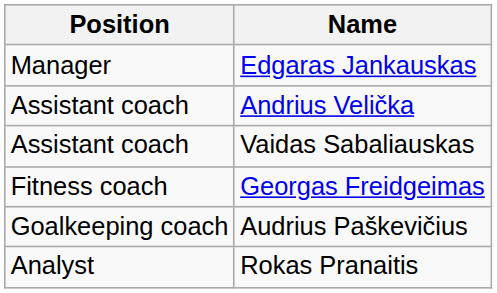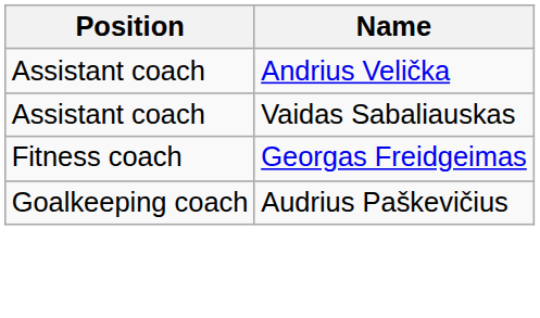- row: Manager | Edgaras Jankauskas
- row: Analyst | Rokas Pranaitis
